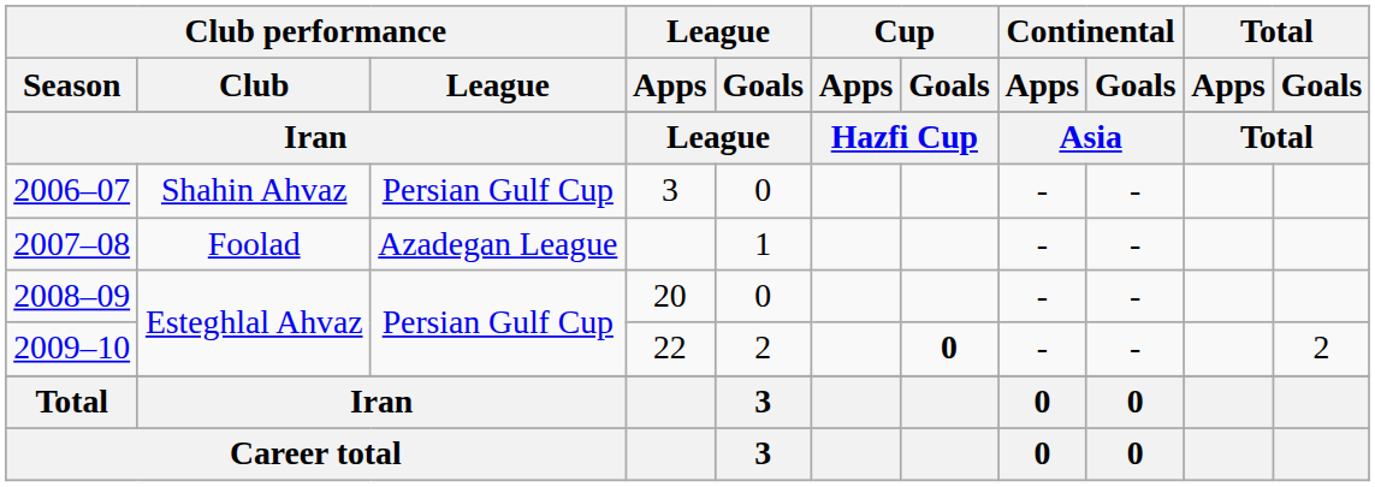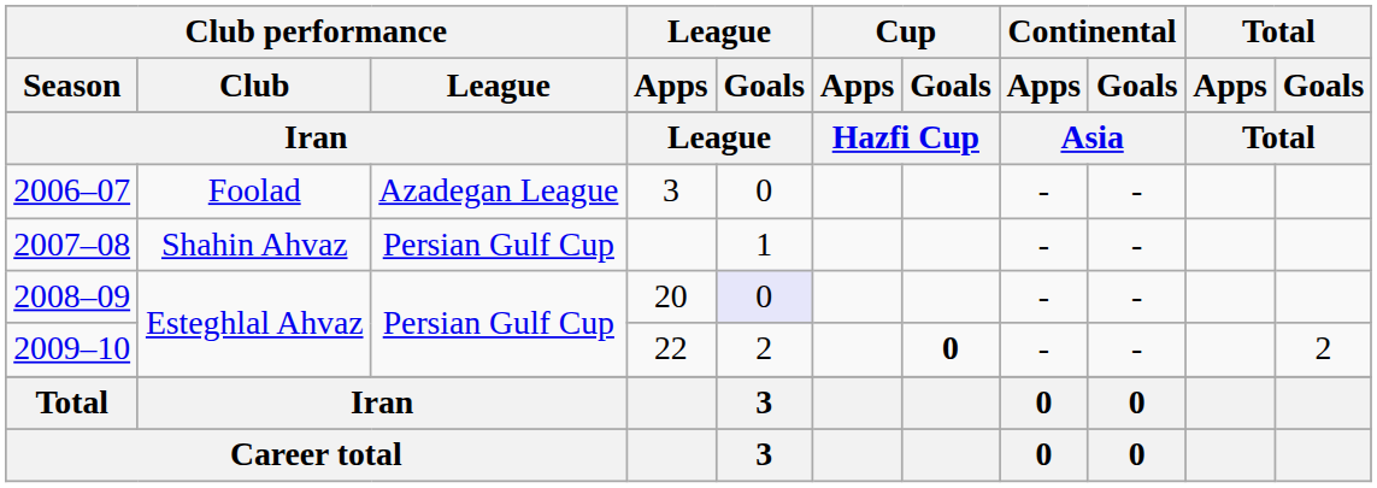2006–07 | Club performance / Club: Shahin Ahvaz -> Foolad
2006–07 | Club performance / League: Persian Gulf Cup -> Azadegan League
2007–08 | Club performance / Club: Foolad -> Shahin Ahvaz
2007–08 | Club performance / League: Azadegan League -> Persian Gulf Cup
2008–09 | League / Goals: no background -> lavender background
